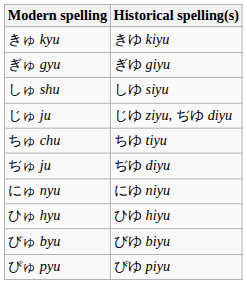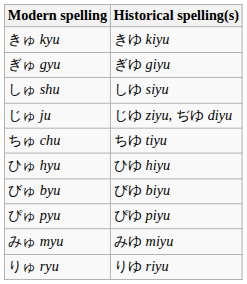- row: ぢゅ ju | ぢゆ diyu
- row: にゅ nyu | にゆ niyu
+ row: みゅ myu | みゆ miyu
+ row: りゅ ryu | りゆ riyu
